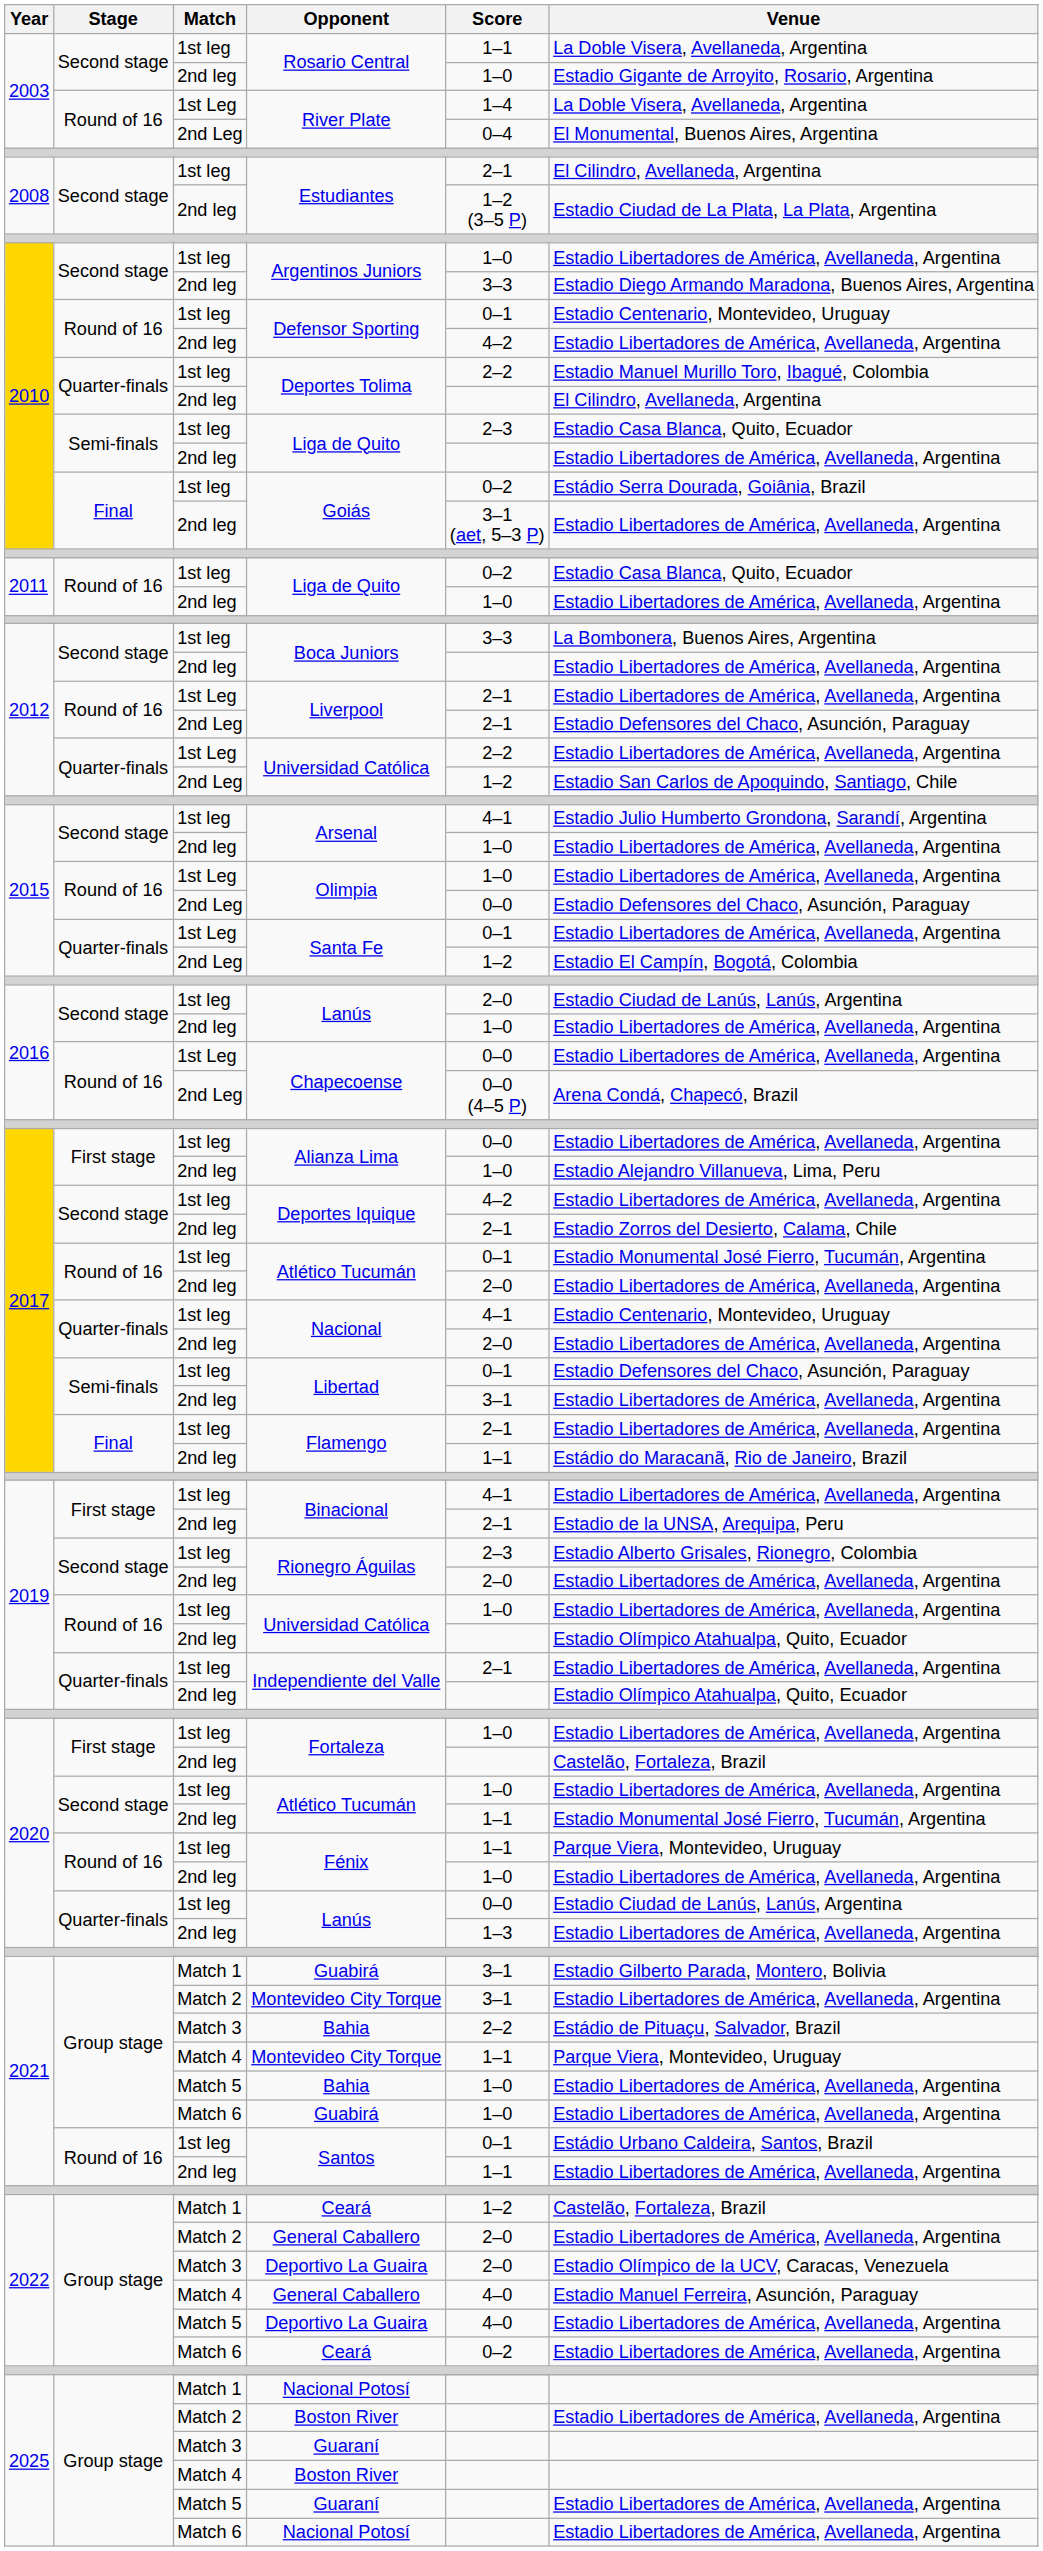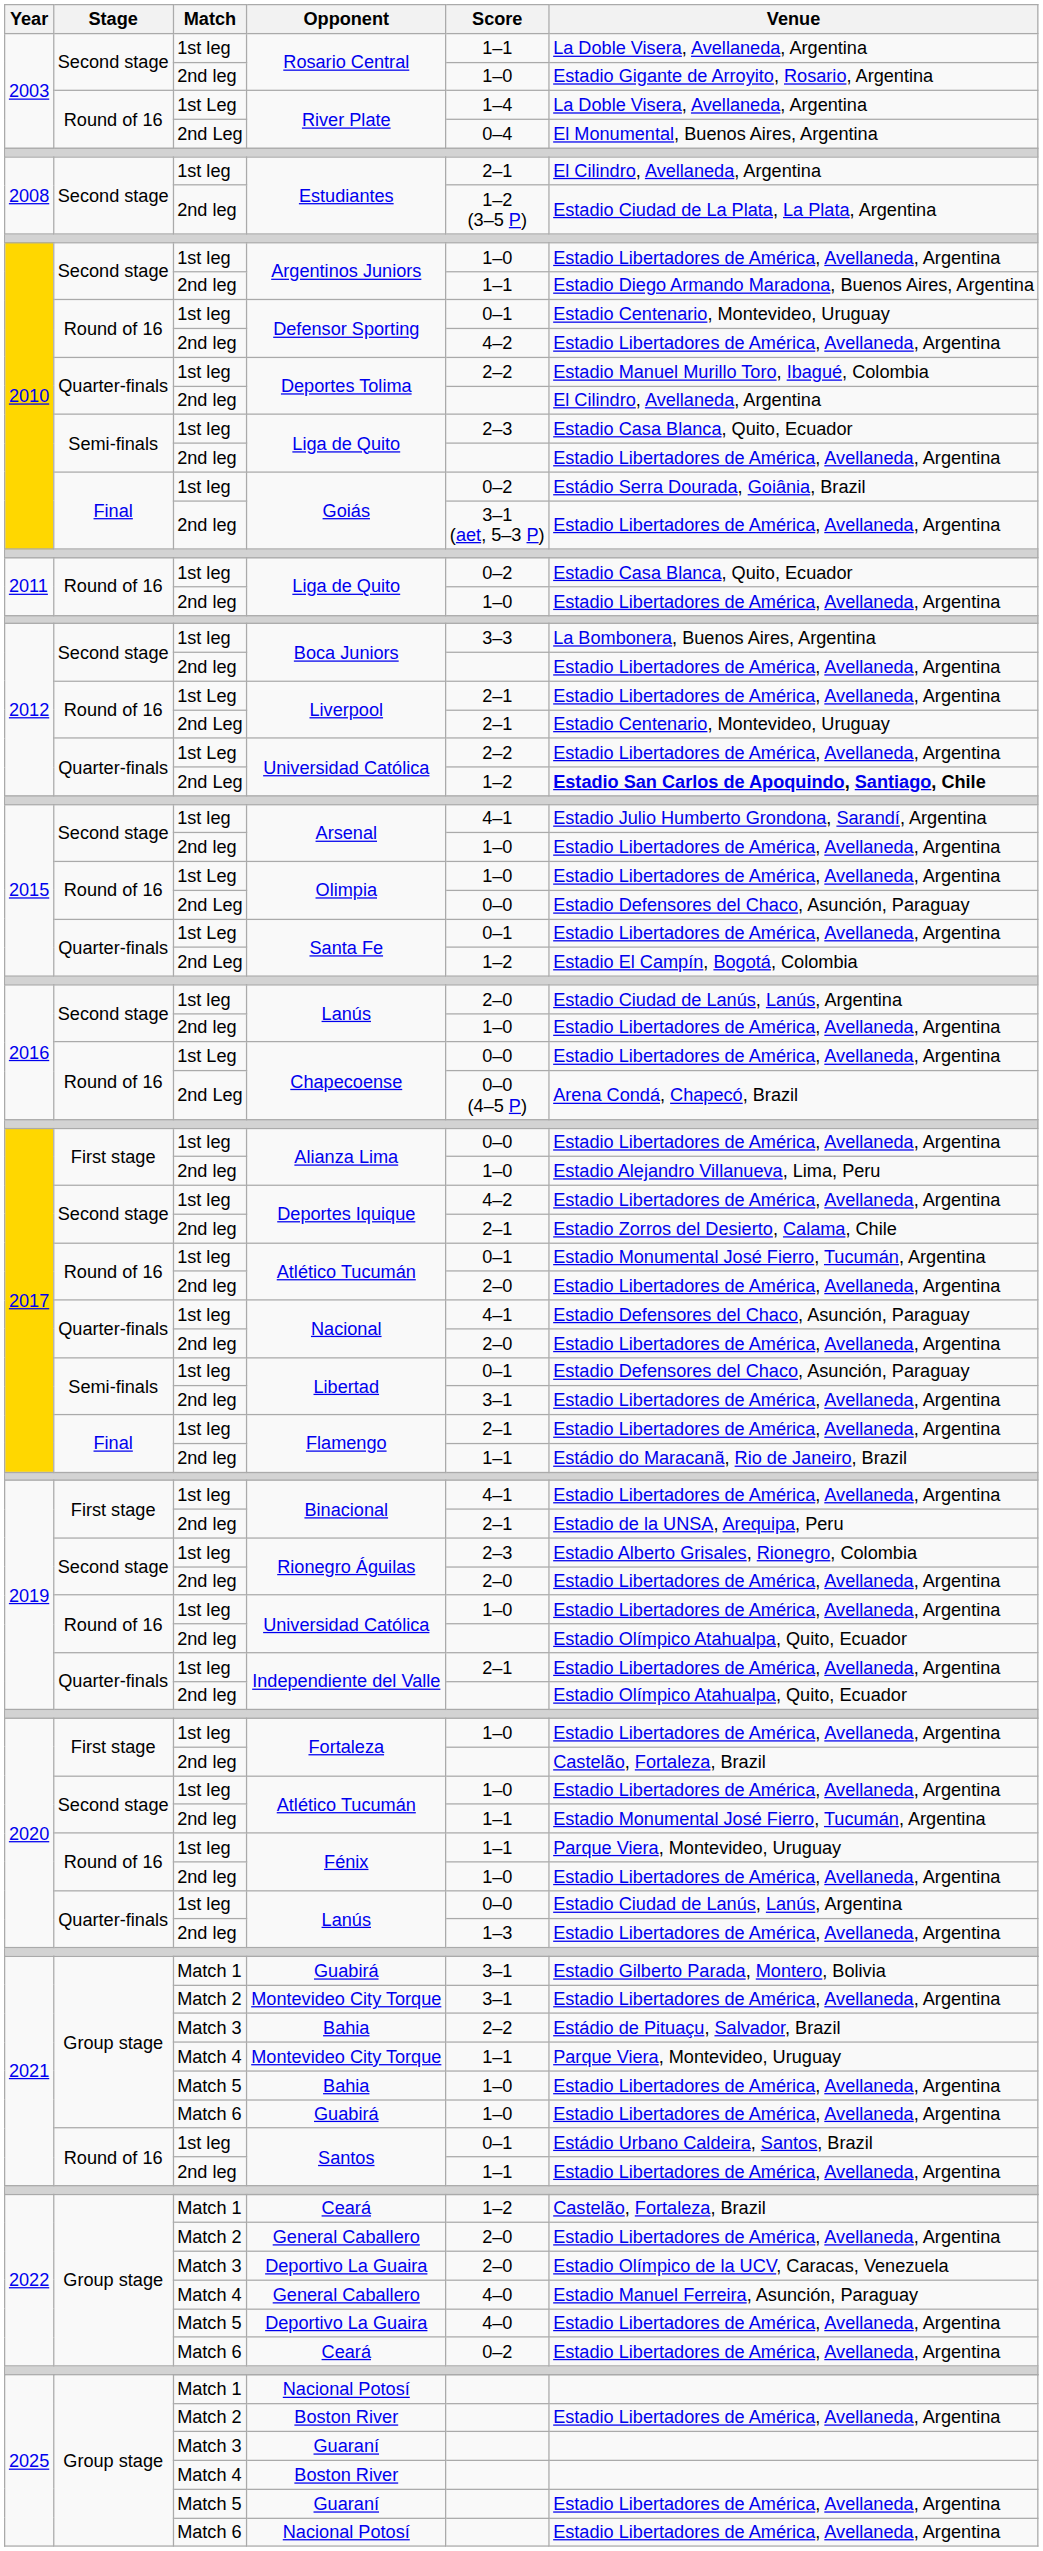2nd leg / Argentinos Juniors | Score: 3–3 -> 1–1
2nd Leg / Liverpool | Venue: Estadio Defensores del Chaco, Asunción, Paraguay -> Estadio Centenario, Montevideo, Uruguay
2nd Leg / Universidad Católica | Venue: normal -> bold
1st leg / Nacional | Venue: Estadio Centenario, Montevideo, Uruguay -> Estadio Defensores del Chaco, Asunción, Paraguay
